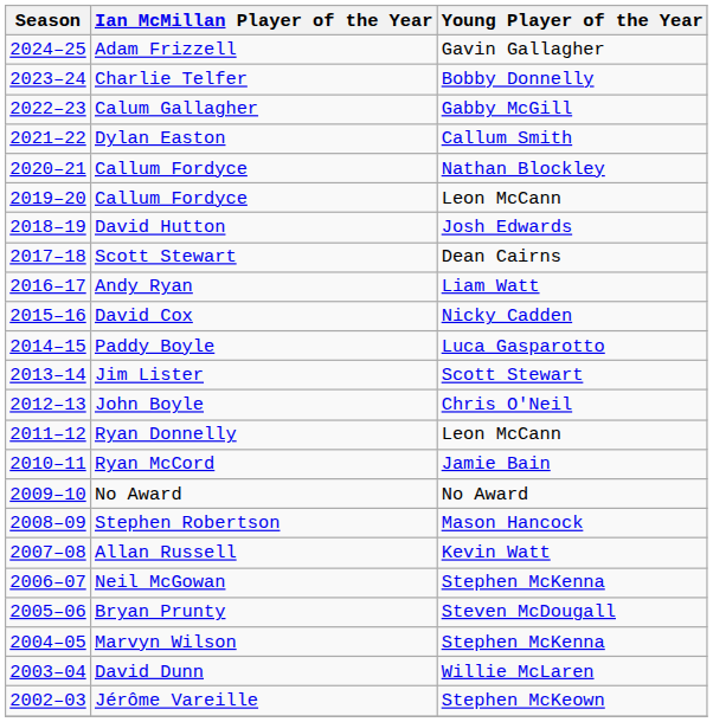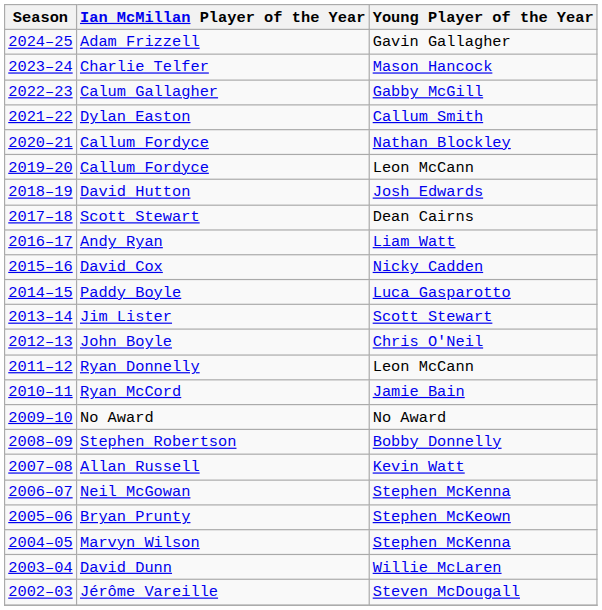Charlie Telfer | Young Player of the Year: Bobby Donnelly -> Mason Hancock
Stephen Robertson | Young Player of the Year: Mason Hancock -> Bobby Donnelly
Bryan Prunty | Young Player of the Year: Steven McDougall -> Stephen McKeown
Jérôme Vareille | Young Player of the Year: Stephen McKeown -> Steven McDougall
